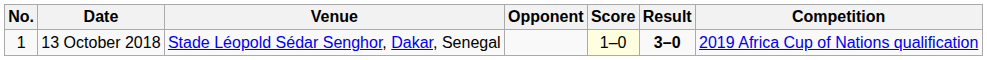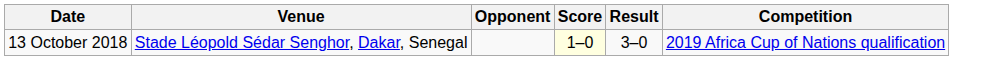- column: No. | 1
13 October 2018 | Result: bold -> normal
